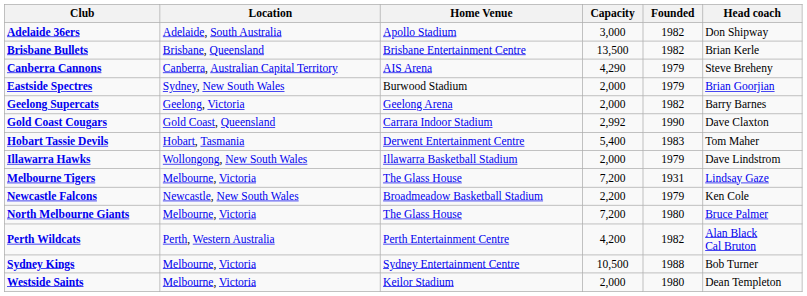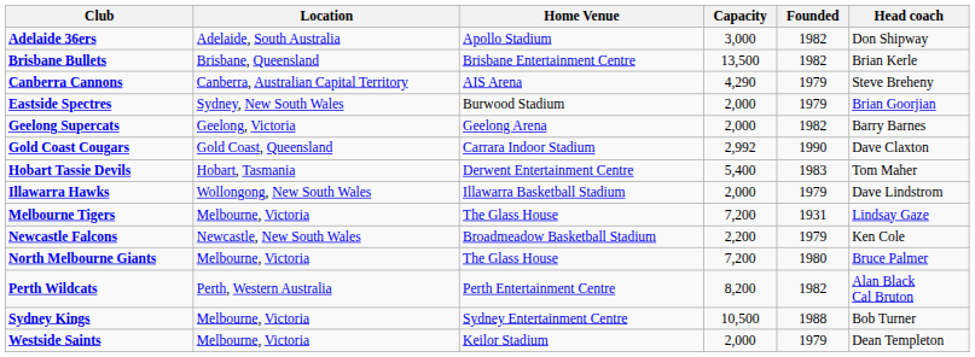Perth Wildcats | Capacity: 4,200 -> 8,200
Westside Saints | Founded: 1980 -> 1979
